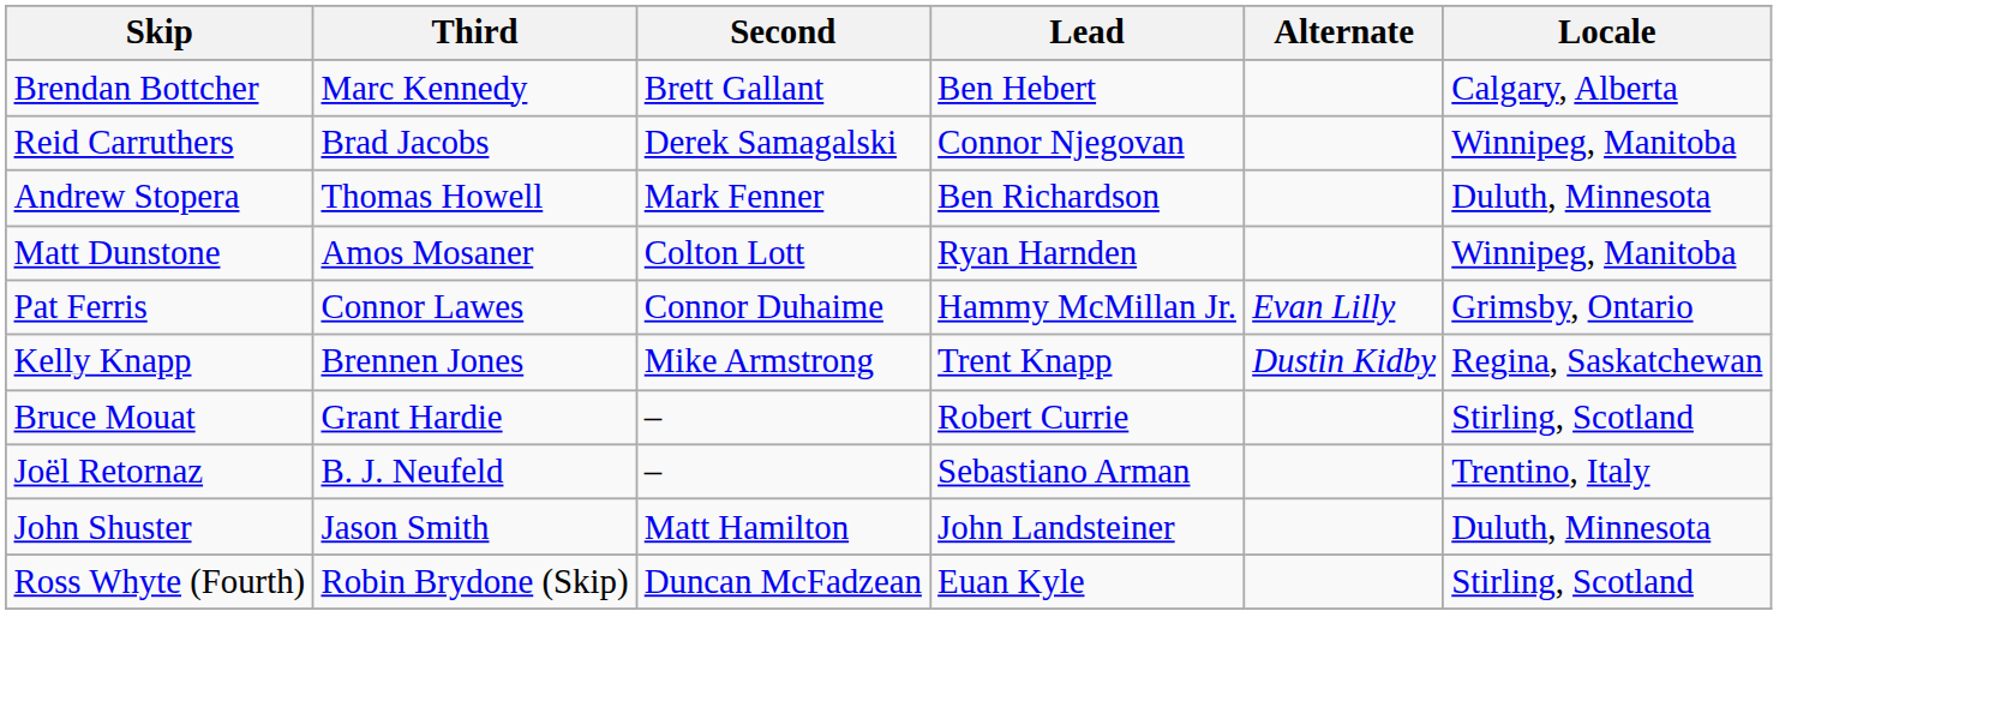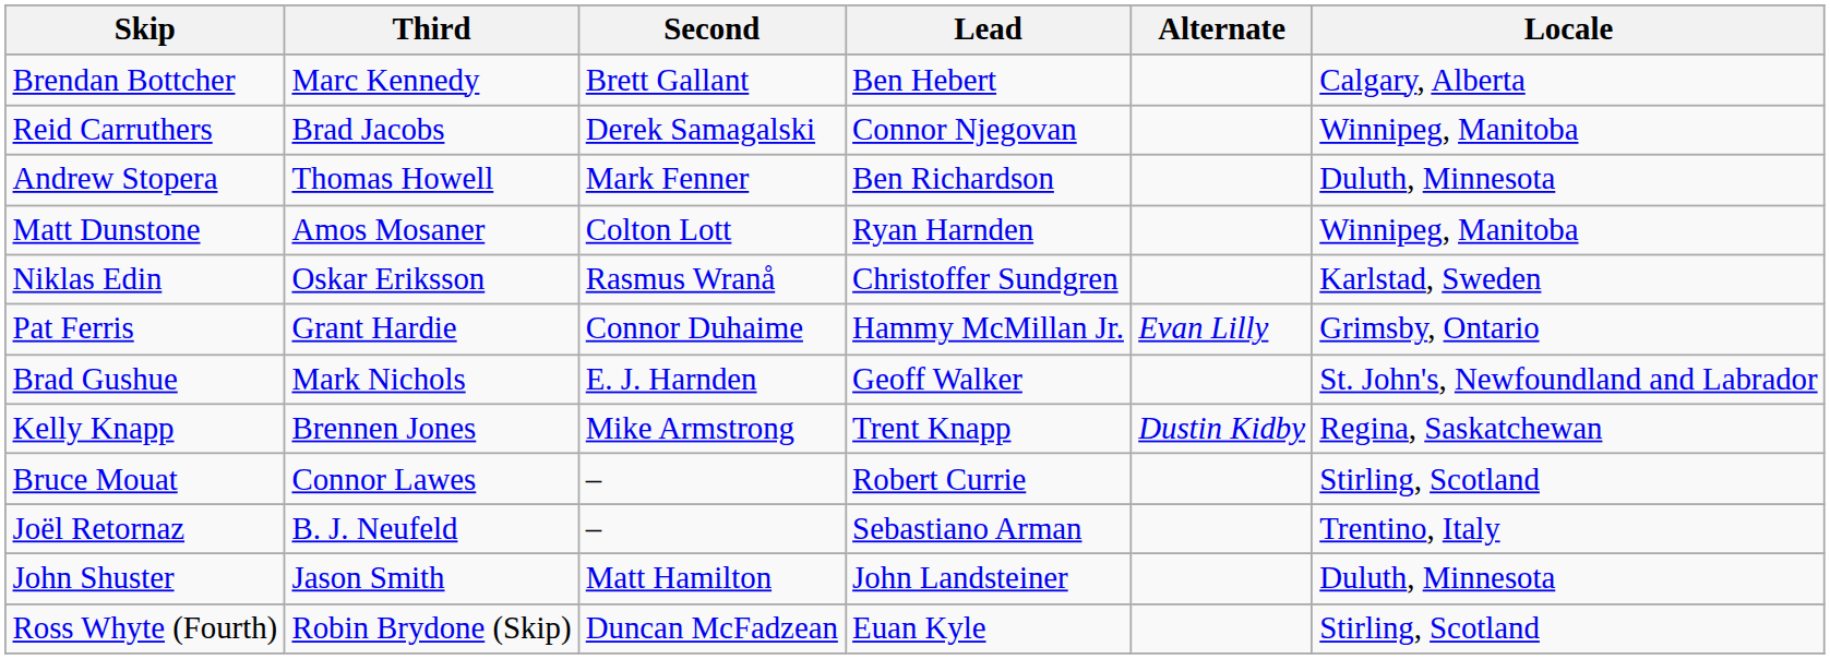+ row: Niklas Edin | Oskar Eriksson | Rasmus Wranå | Christoffer Sundgren | Karlstad, Sweden
Pat Ferris | Third: Connor Lawes -> Grant Hardie
+ row: Brad Gushue | Mark Nichols | E. J. Harnden | Geoff Walker | St. John's, Newfoundland and Labrador
Bruce Mouat | Third: Grant Hardie -> Connor Lawes
